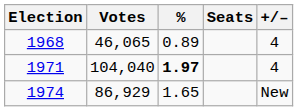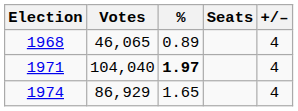1974 | +/–: New -> 4
